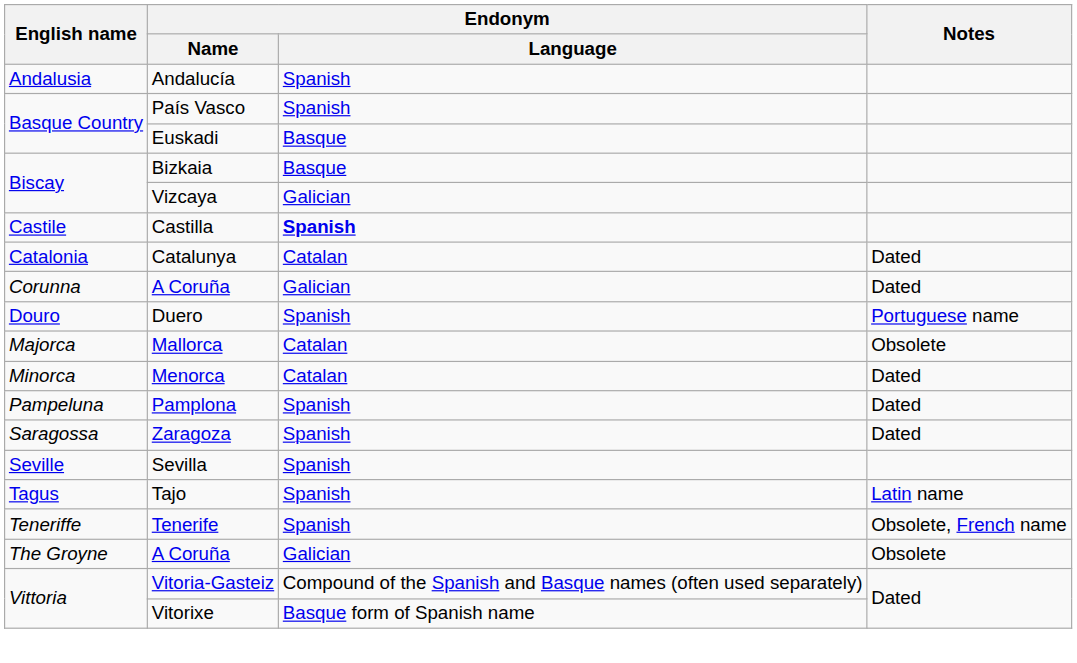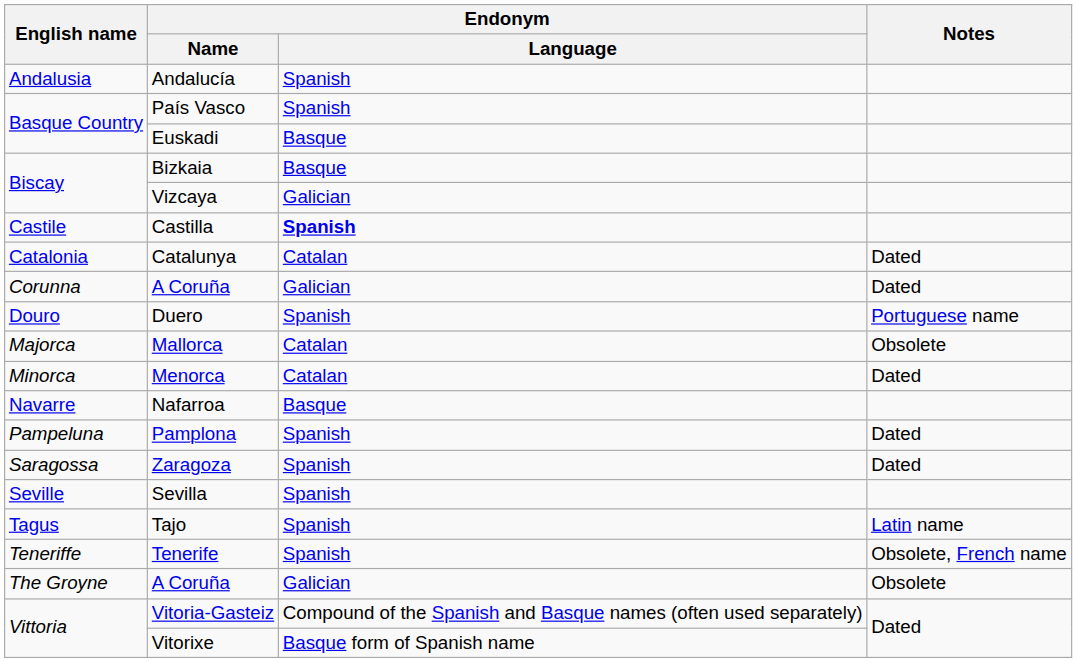+ row: Navarre | Nafarroa | Basque
